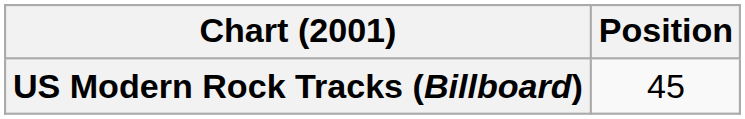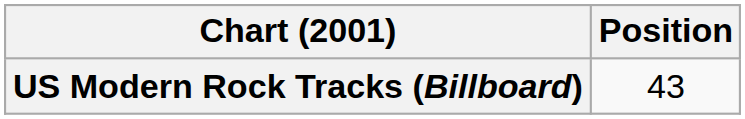US Modern Rock Tracks (Billboard) | Position: 45 -> 43
